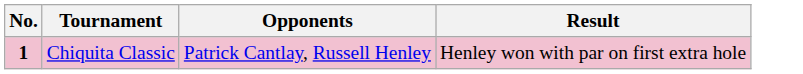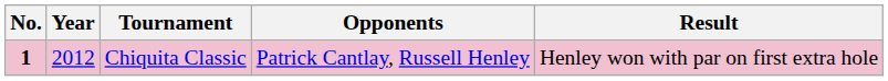+ column: Year | 2012
